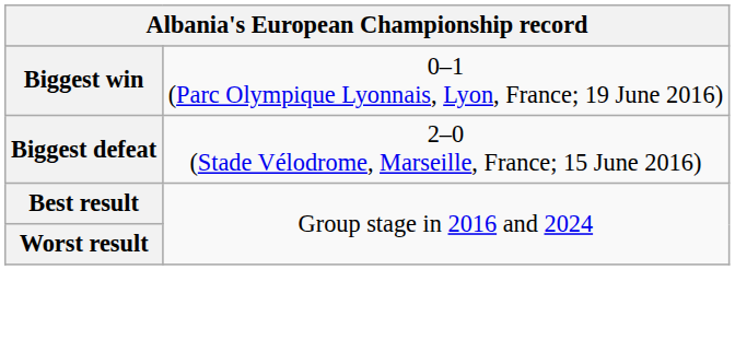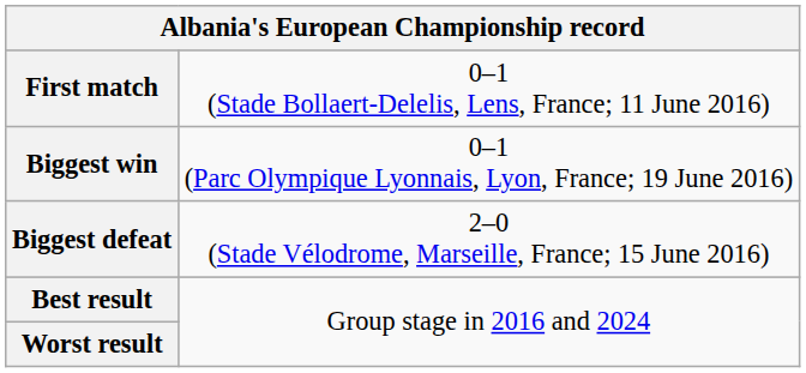+ row: First match | 0–1 (Stade Bollaert-Delelis, Lens, France; 11 June 2016)
